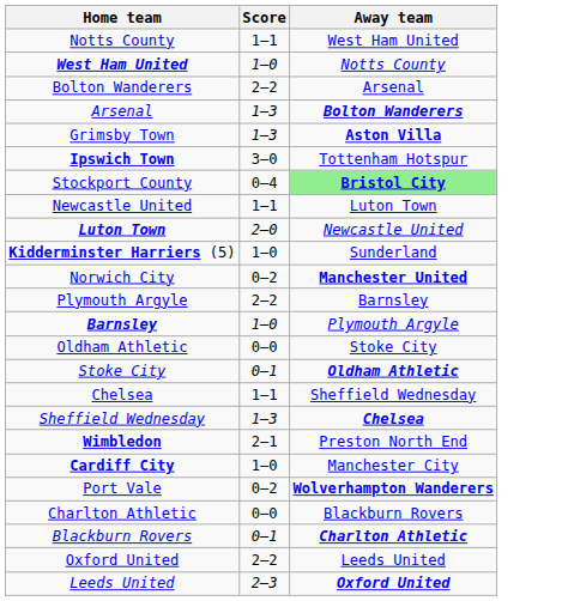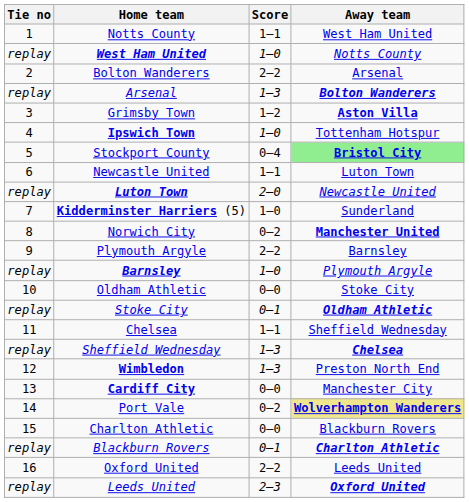+ column: Tie no | 1 | replay | 2 | replay | 3 | 4 | 5 | 6 | replay | 7 | 8 | 9 | replay | 10 | replay | 11 | replay | 12 | 13 | 14 | 15 | replay | 16 | replay
Grimsby Town | Score: 1–3 -> 1–2
Ipswich Town | Score: 3–0 -> 1–0
Wimbledon | Score: 2–1 -> 1–3
Cardiff City | Score: 1–0 -> 0–0
Port Vale | Away team: no background -> khaki background
